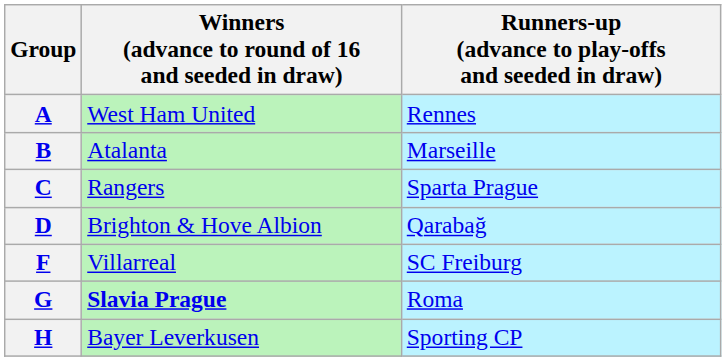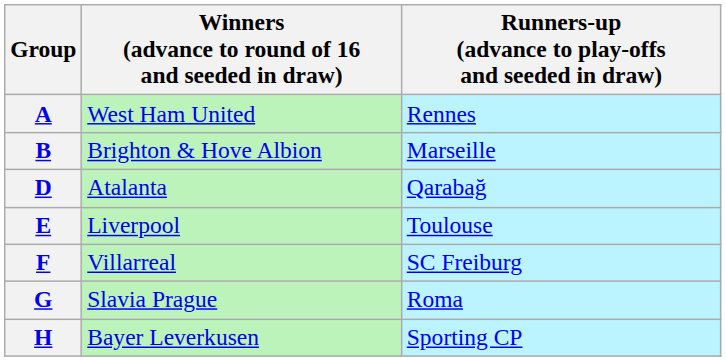B | Winners (advance to round of 16 and seeded in draw): Atalanta -> Brighton & Hove Albion
- row: C | Rangers | Sparta Prague
D | Winners (advance to round of 16 and seeded in draw): Brighton & Hove Albion -> Atalanta
+ row: E | Liverpool | Toulouse
G | Winners (advance to round of 16 and seeded in draw): bold -> normal
